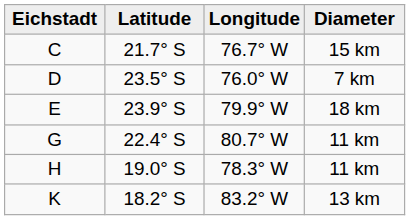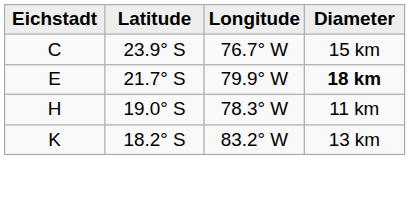C | Latitude: 21.7° S -> 23.9° S
- row: D | 23.5° S | 76.0° W | 7 km
E | Latitude: 23.9° S -> 21.7° S
E | Diameter: normal -> bold
- row: G | 22.4° S | 80.7° W | 11 km
